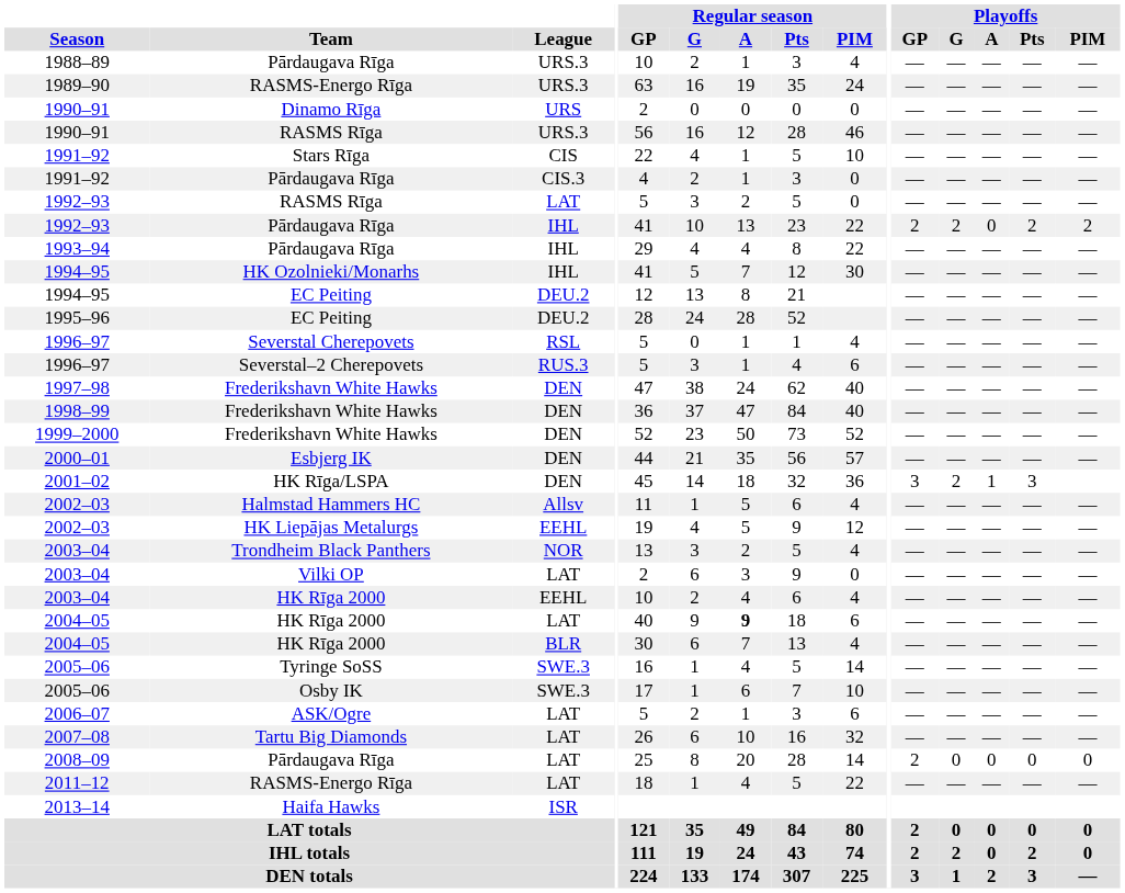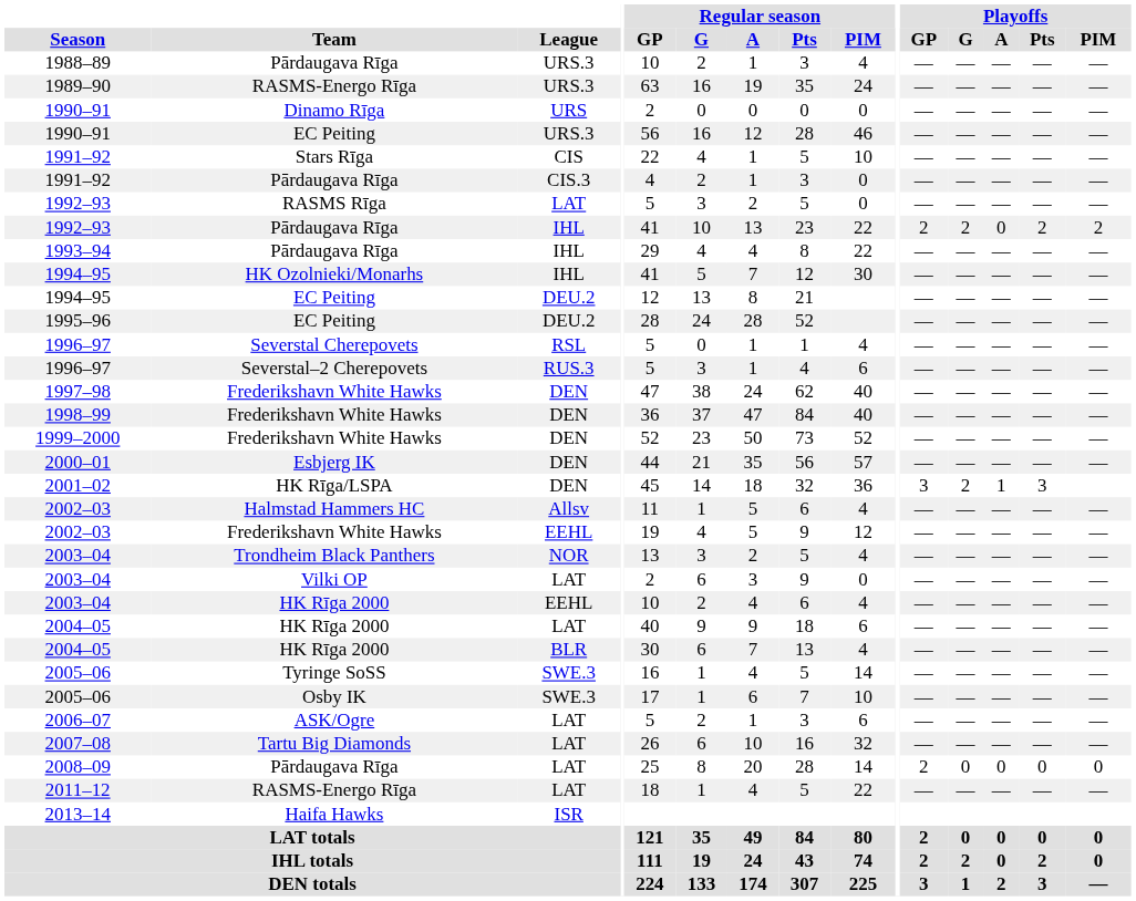1990–91 / URS.3 | Team: RASMS Rīga -> EC Peiting
2002–03 / EEHL | Team: HK Liepājas Metalurgs -> Frederikshavn White Hawks
2004–05 / LAT | Regular season / A: bold -> normal
